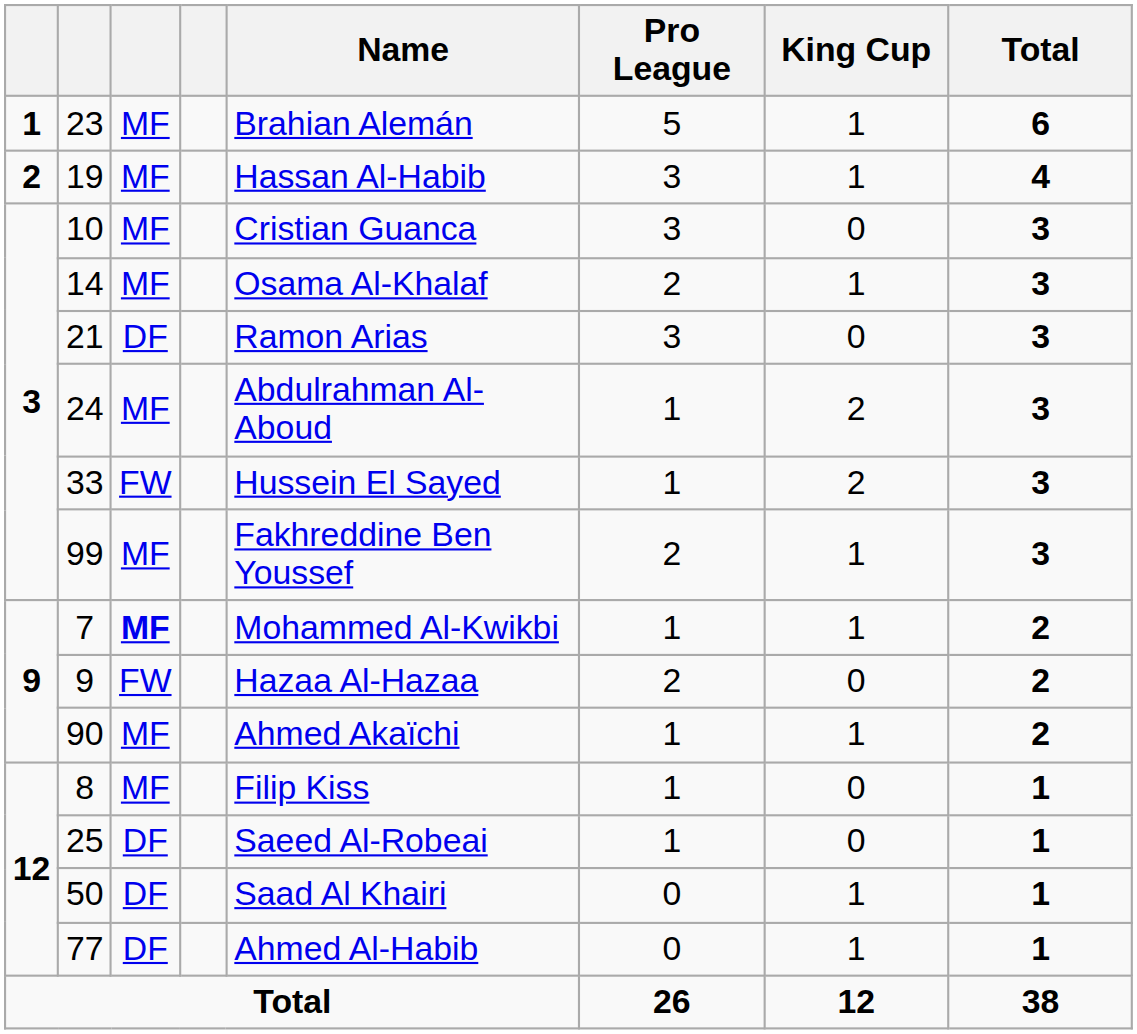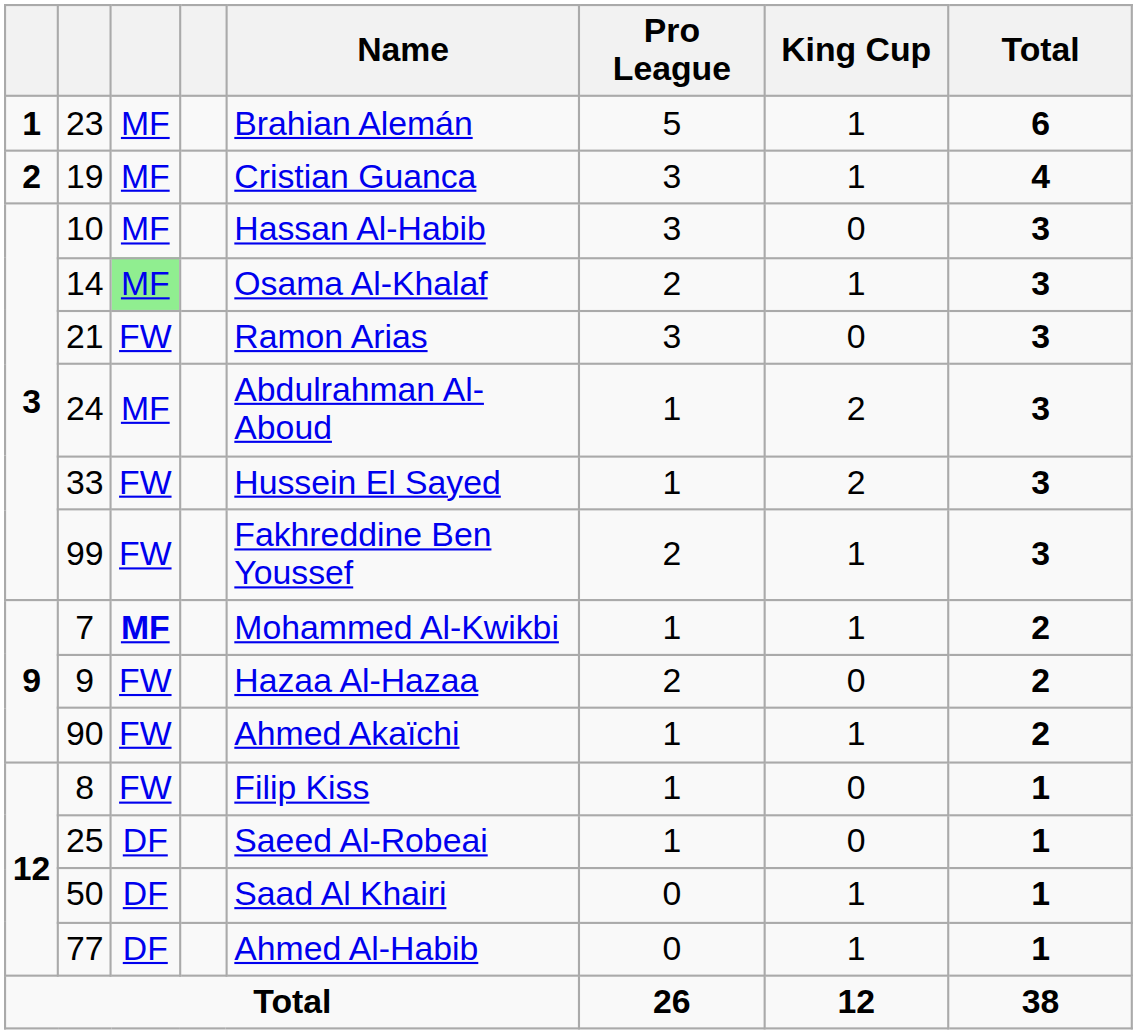19 | Name: Hassan Al-Habib -> Cristian Guanca
10 | Name: Cristian Guanca -> Hassan Al-Habib
14 | column 3: no background -> lightgreen background
21 | column 3: DF -> FW
99 | column 3: MF -> FW
90 | column 3: MF -> FW
8 | column 3: MF -> FW
